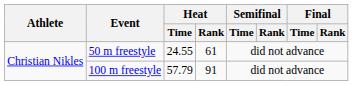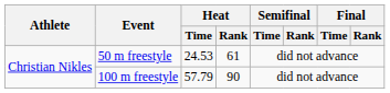50 m freestyle | Heat / Time: 24.55 -> 24.53
100 m freestyle | Heat / Rank: 91 -> 90
